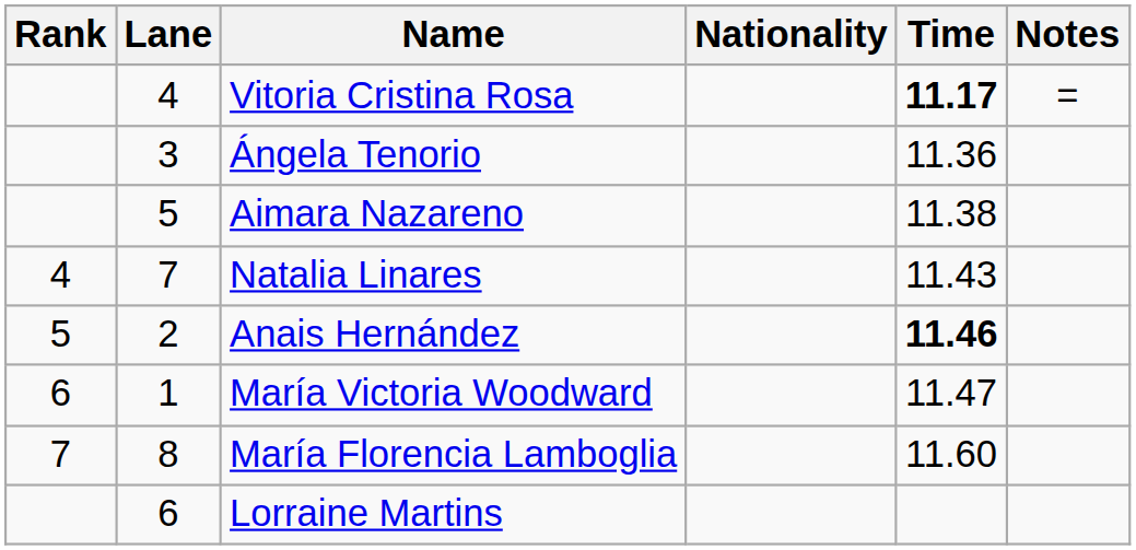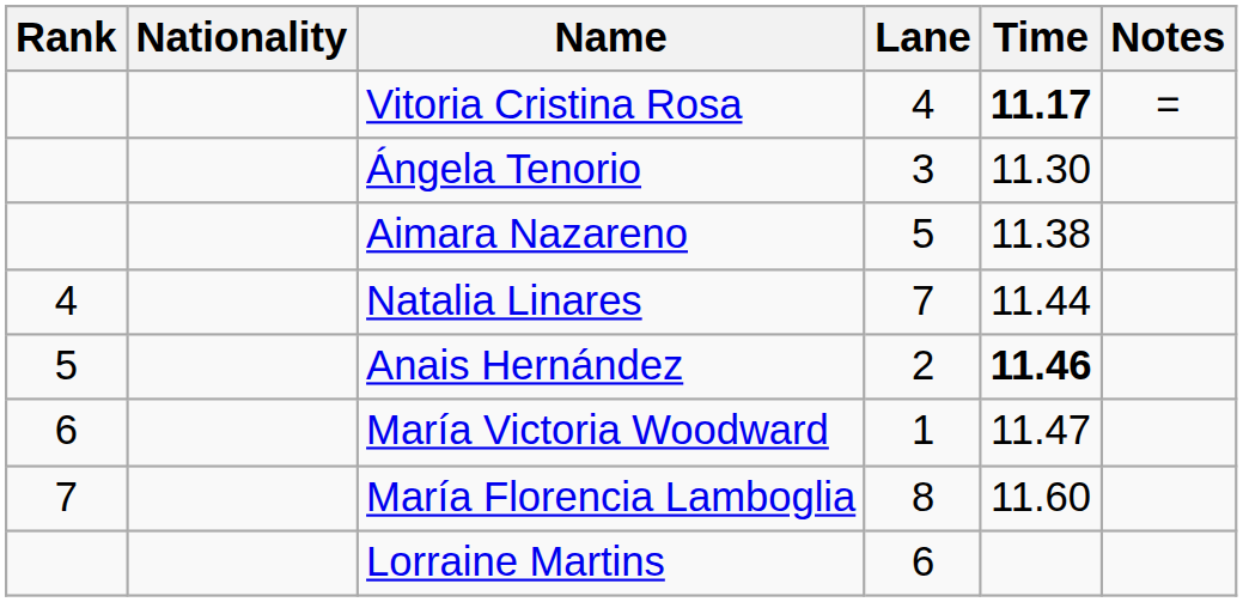columns swapped: Lane <-> Nationality
Ángela Tenorio | Time: 11.36 -> 11.30
Natalia Linares | Time: 11.43 -> 11.44
